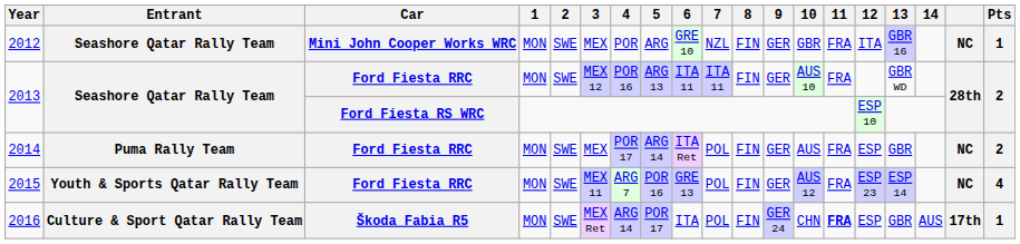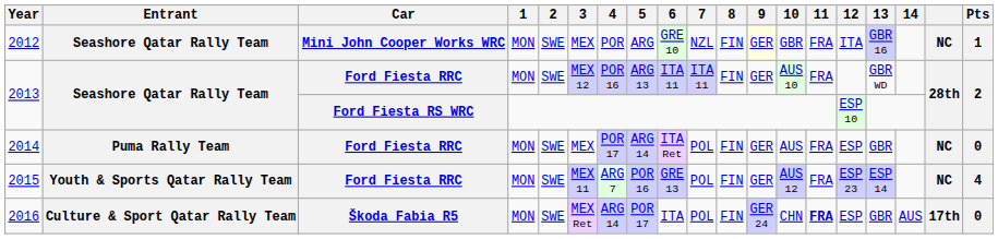2012 | 9: no background -> lightyellow background
2014 | Pts: 2 -> 0
2016 | Pts: 1 -> 0
